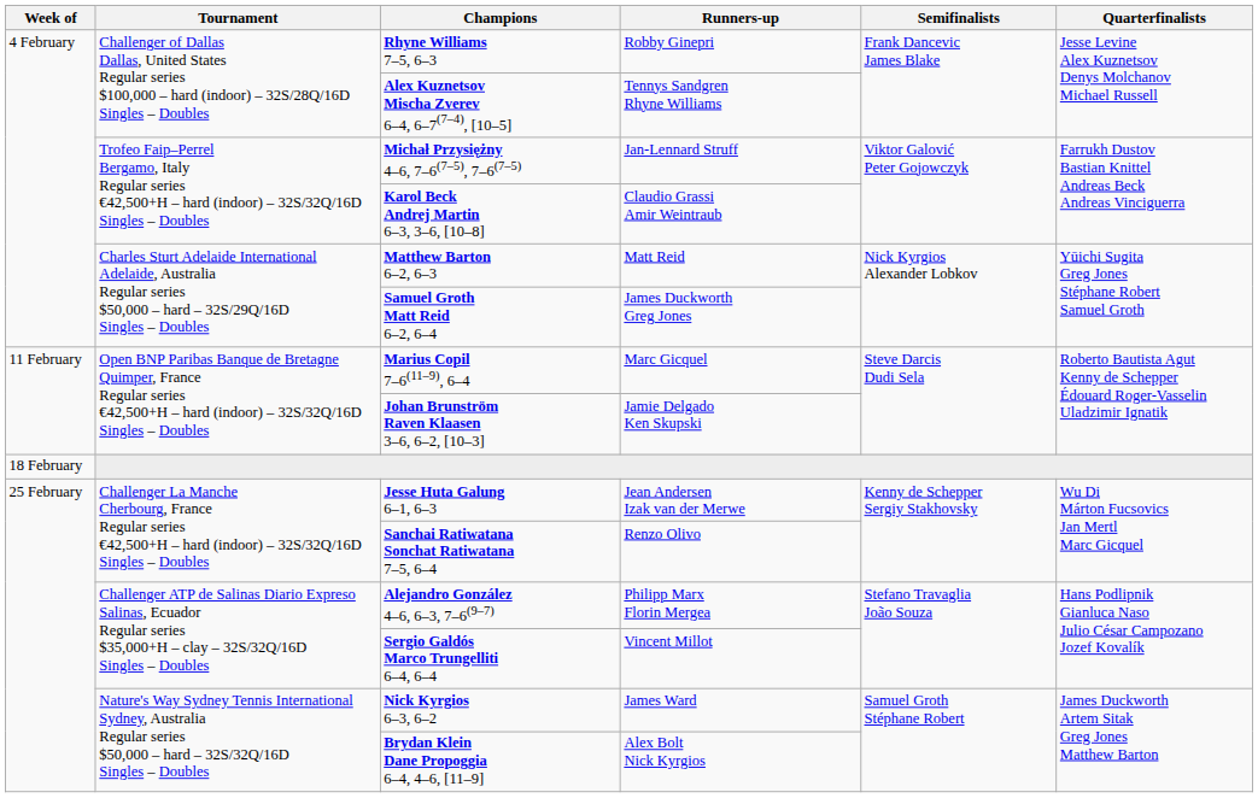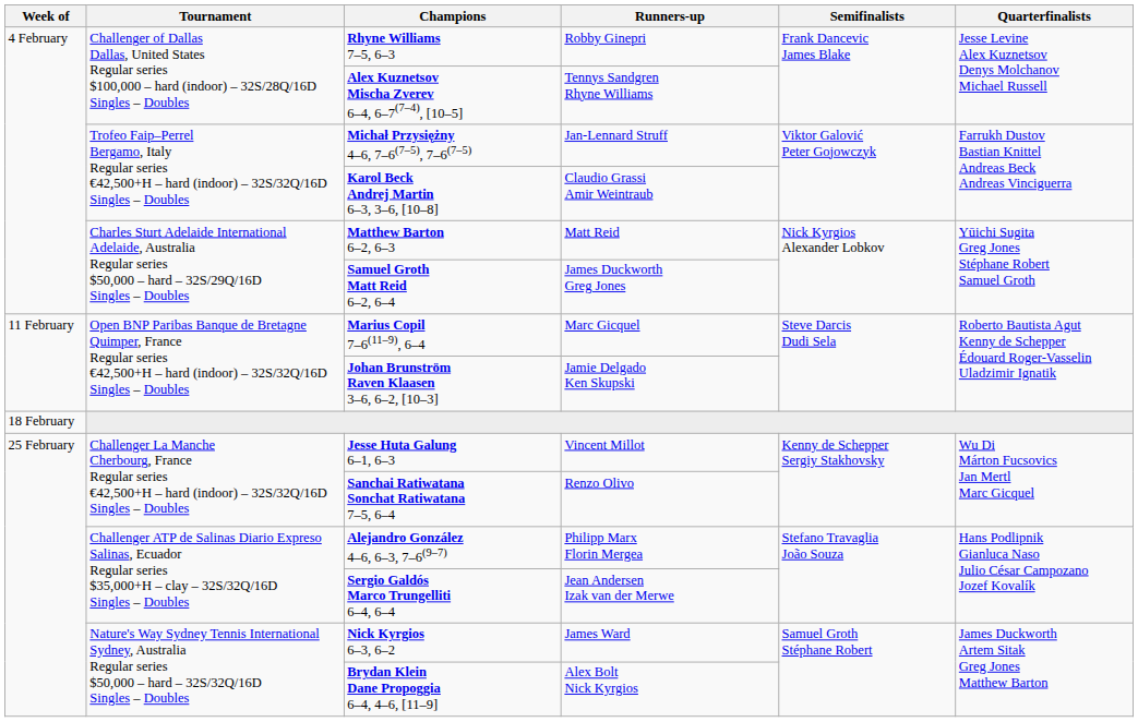Jesse Huta Galung 6–1, 6–3 | Runners-up: Jean Andersen Izak van der Merwe -> Vincent Millot
Sergio Galdós Marco Trungelliti 6–4, 6–4 | Runners-up: Vincent Millot -> Jean Andersen Izak van der Merwe
